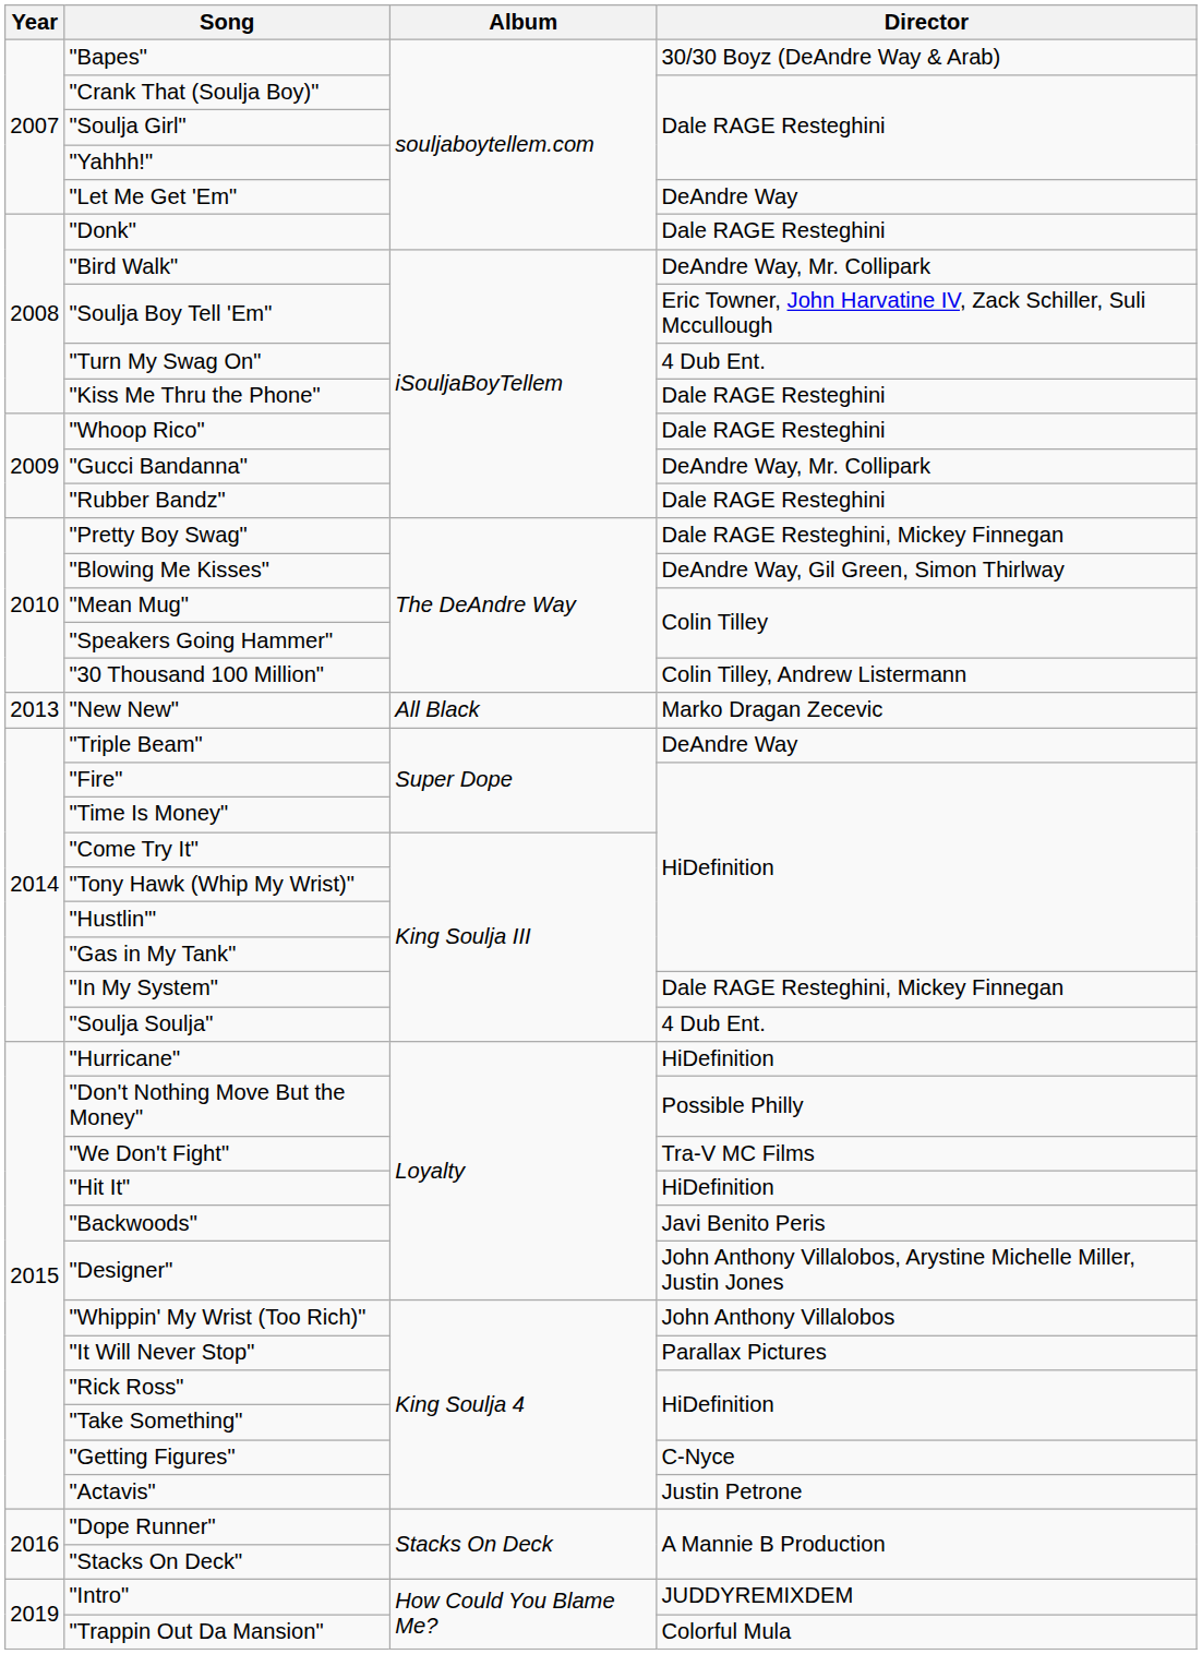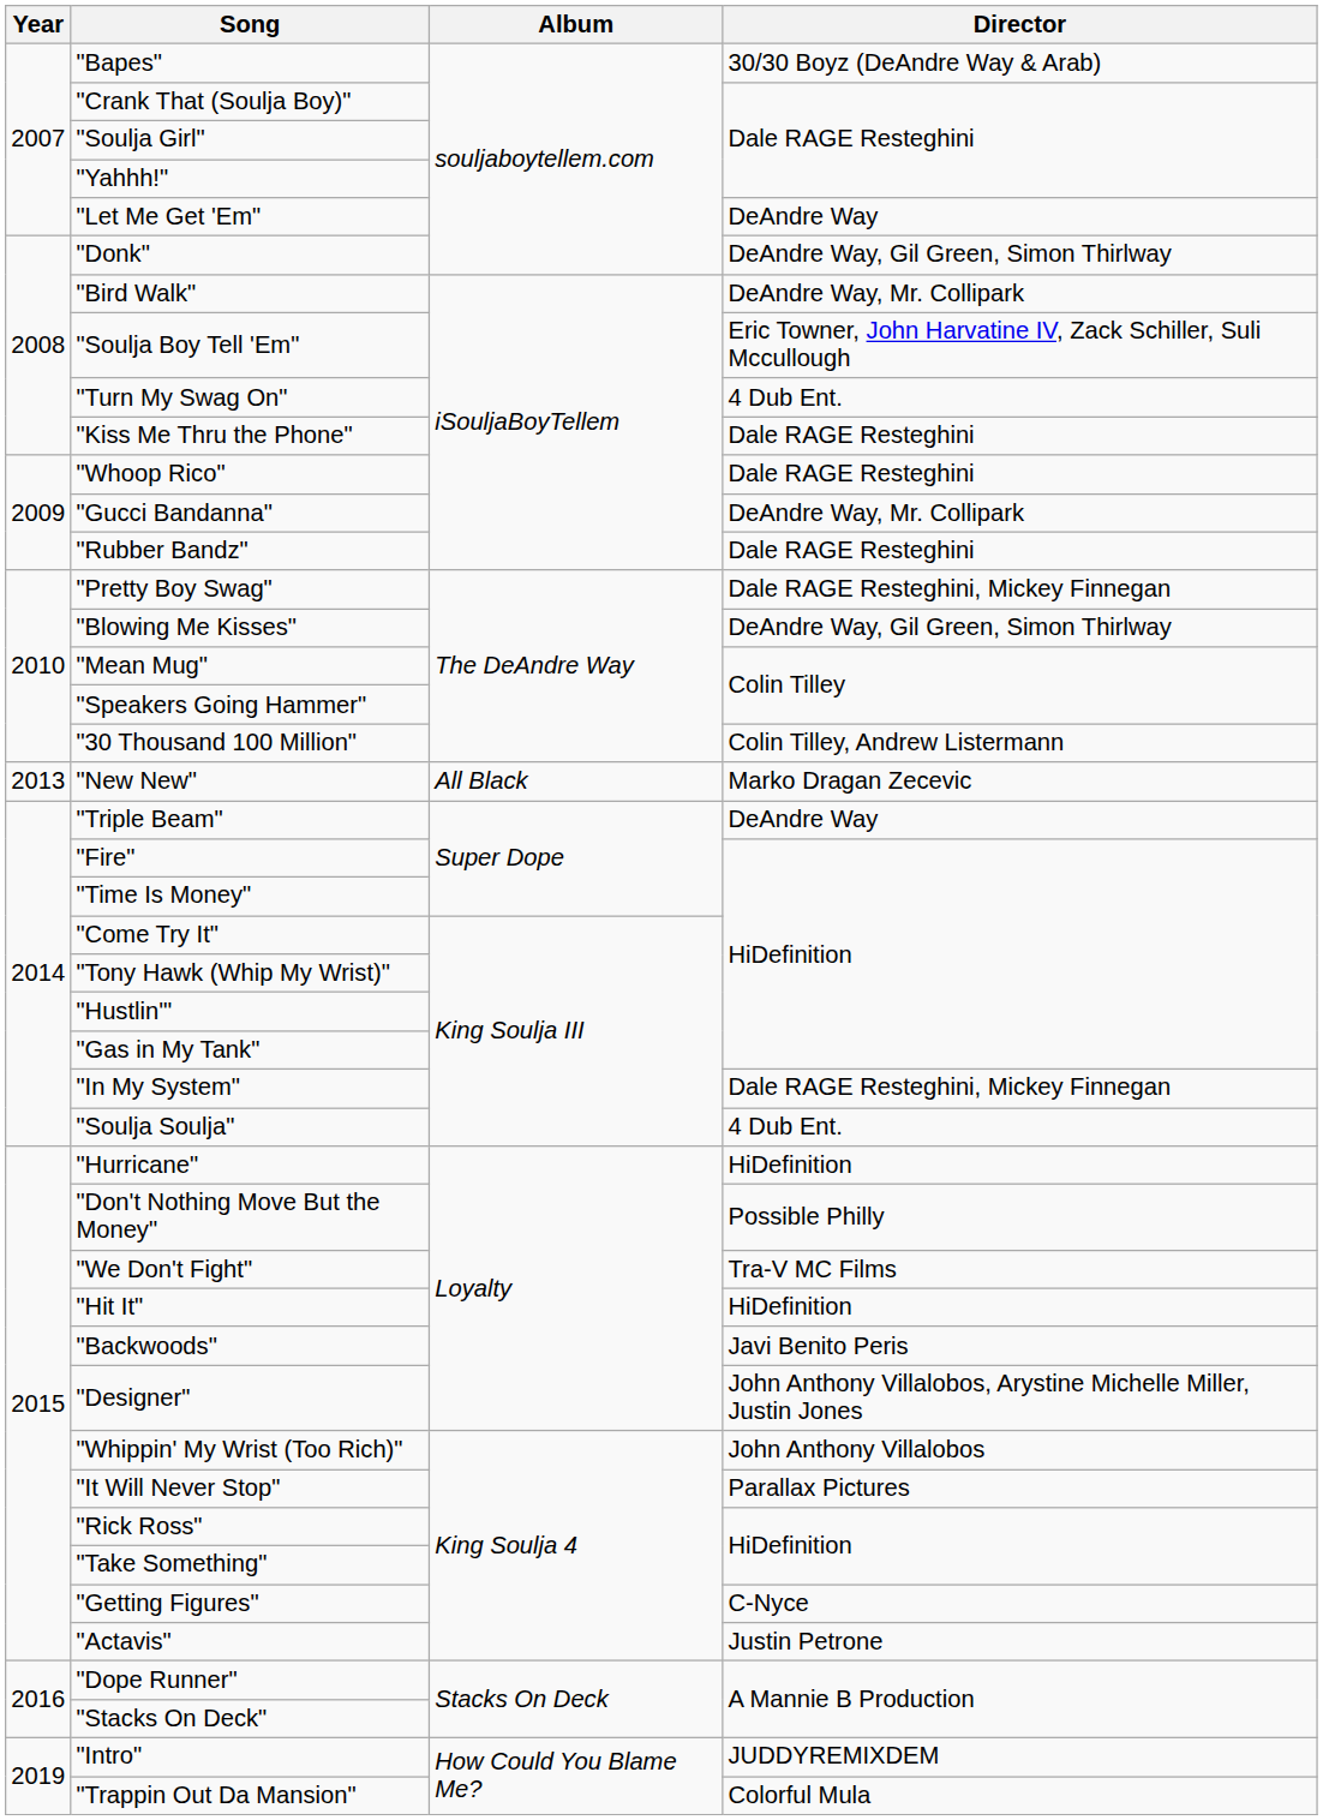"Donk" | Director: Dale RAGE Resteghini -> DeAndre Way, Gil Green, Simon Thirlway
